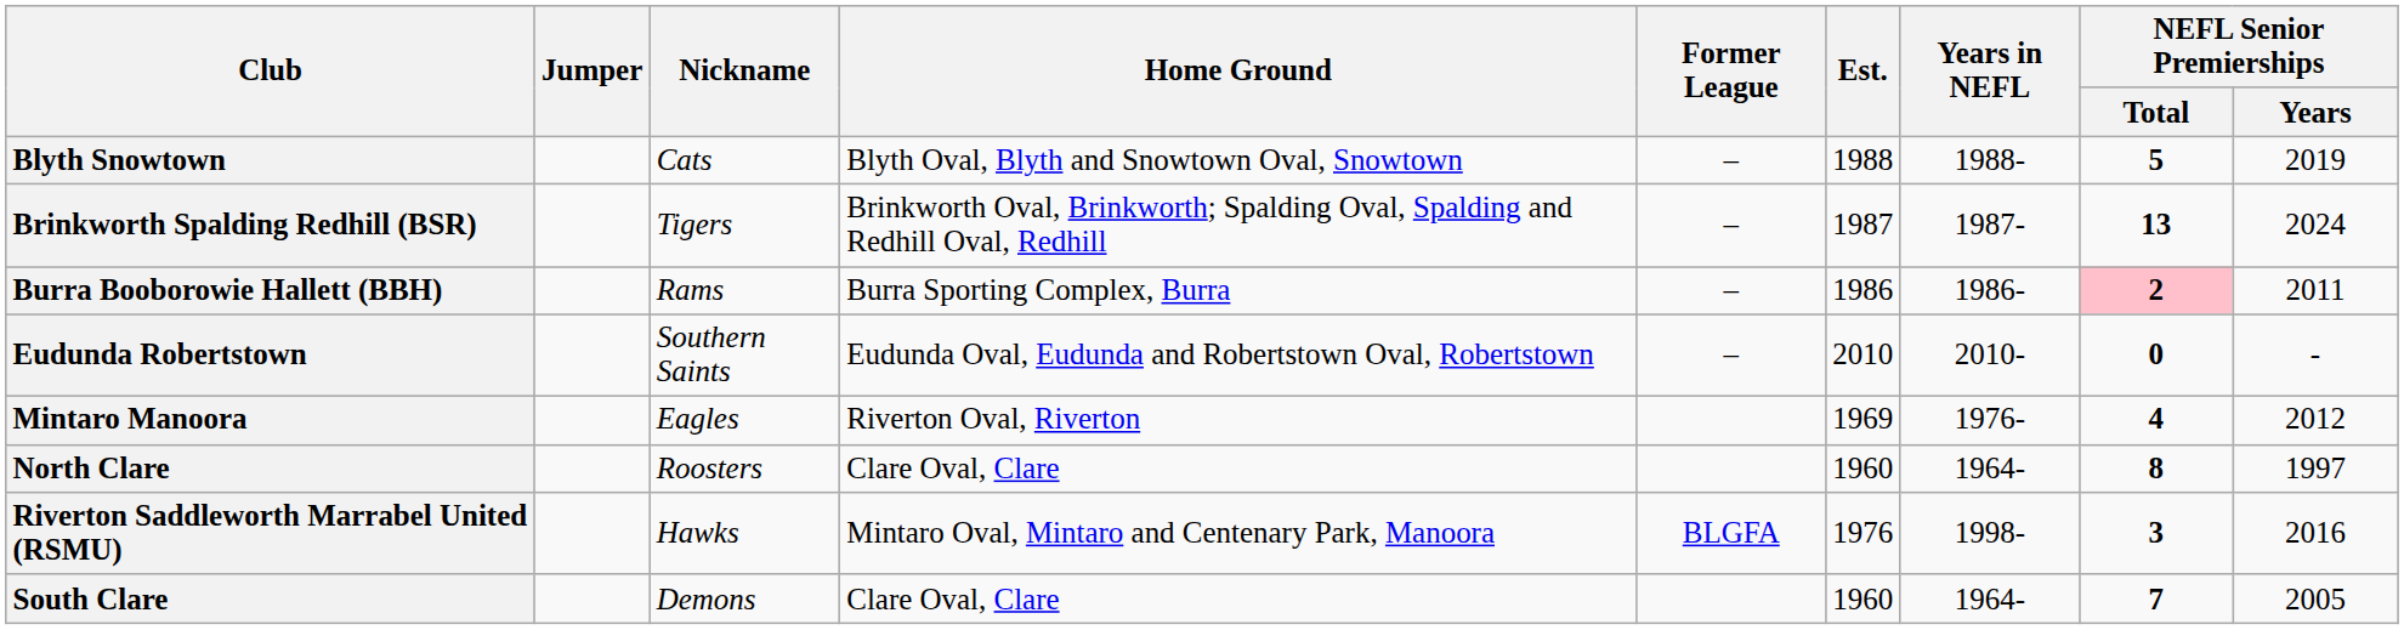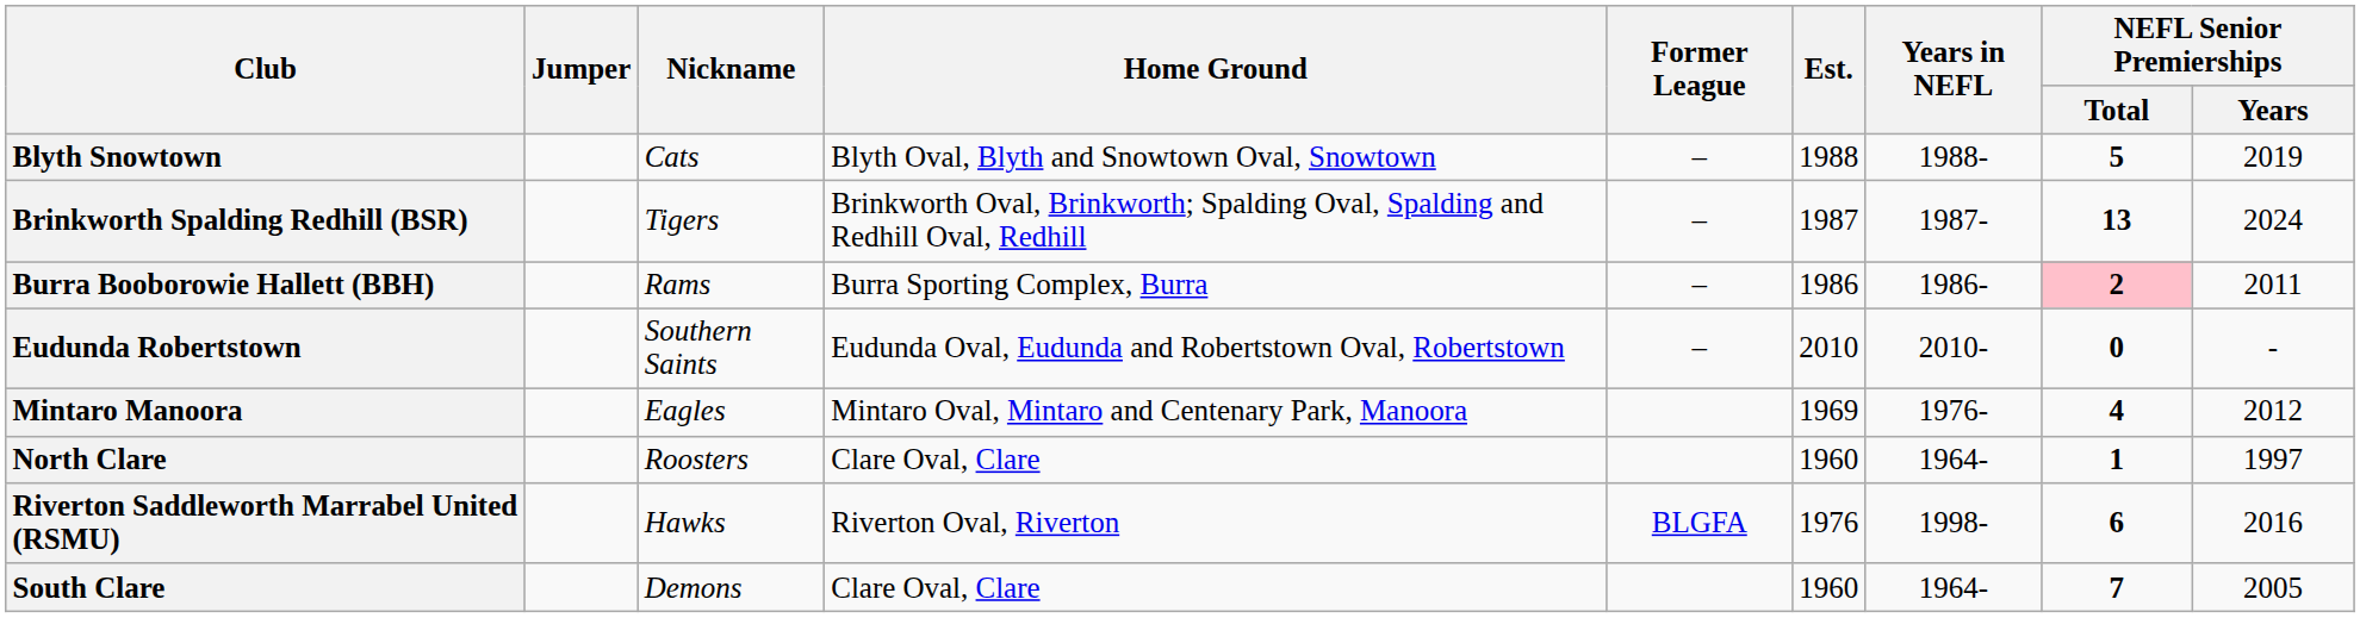Mintaro Manoora | Home Ground: Riverton Oval, Riverton -> Mintaro Oval, Mintaro and Centenary Park, Manoora
North Clare | NEFL Senior Premierships / Total: 8 -> 1
Riverton Saddleworth Marrabel United (RSMU) | Home Ground: Mintaro Oval, Mintaro and Centenary Park, Manoora -> Riverton Oval, Riverton
Riverton Saddleworth Marrabel United (RSMU) | NEFL Senior Premierships / Total: 3 -> 6
